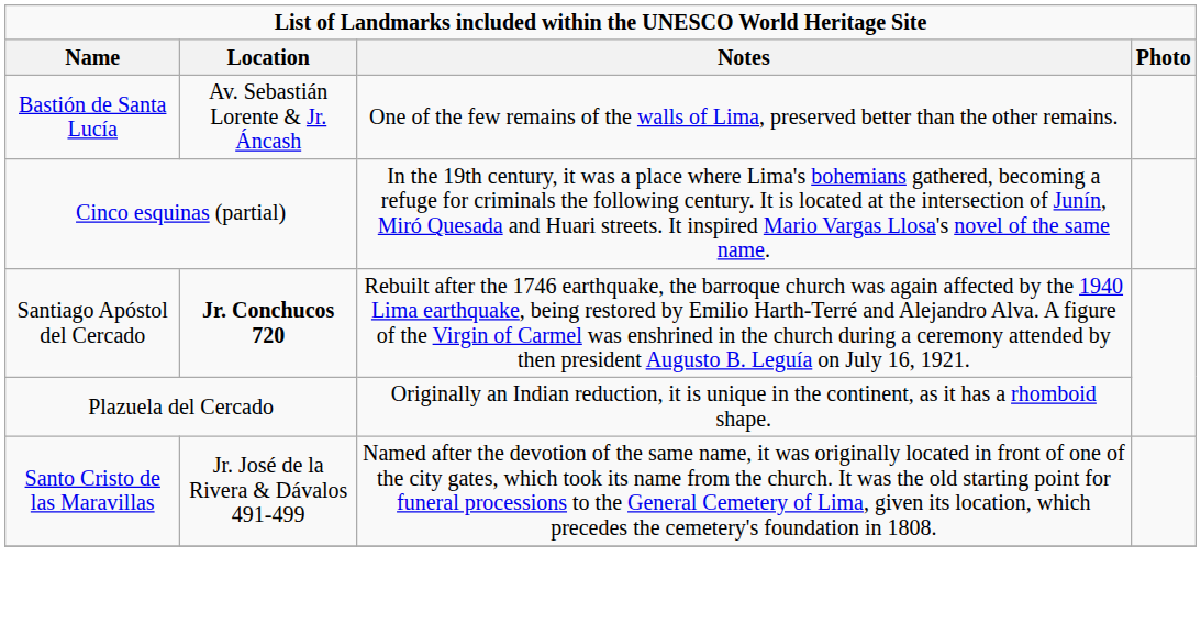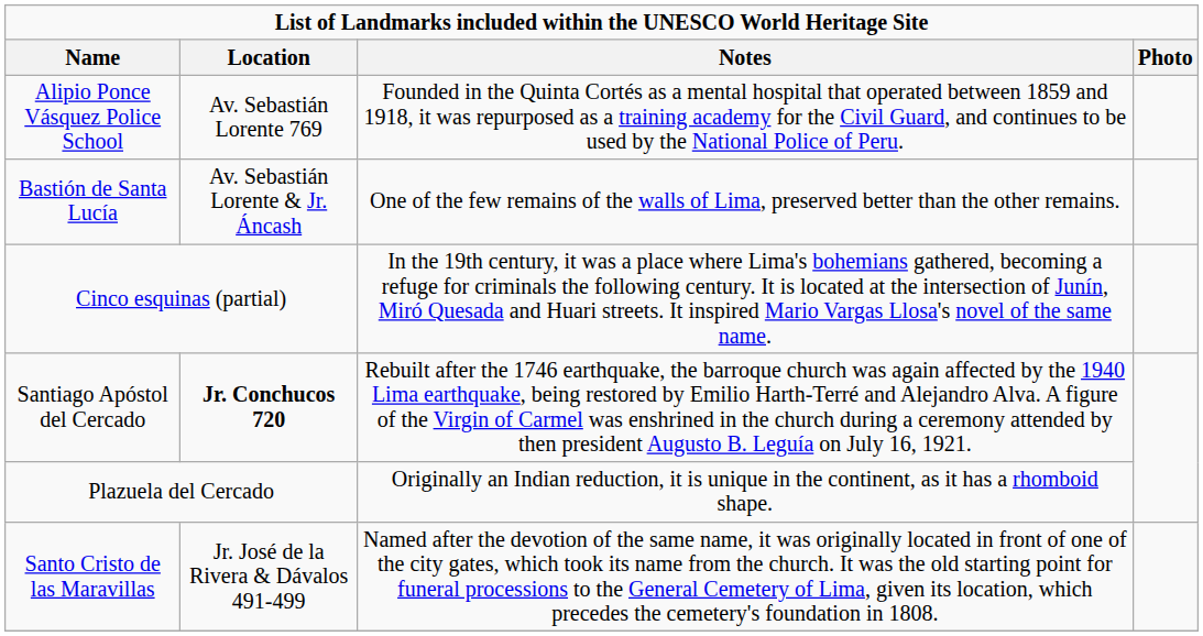+ row: Alipio Ponce Vásquez Police School | Av. Sebastián Lorente 769 | Founded in the Quinta Cortés as a mental hospital that operated between 1859 and 1918, it was repurposed as a training academy for the Civil Guard, and continues to be used by the National Police of Peru.
